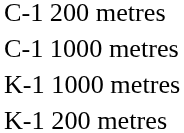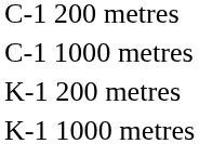rows swapped: K-1 200 metres <-> K-1 1000 metres
